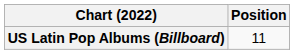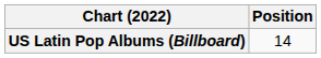US Latin Pop Albums (Billboard) | Position: 11 -> 14
